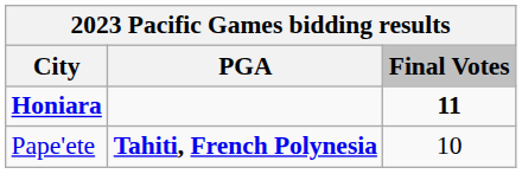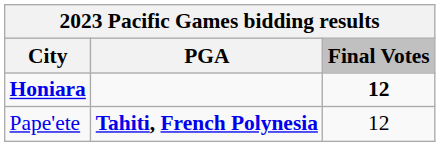Honiara | Final Votes: 11 -> 12
Pape'ete | Final Votes: 10 -> 12
